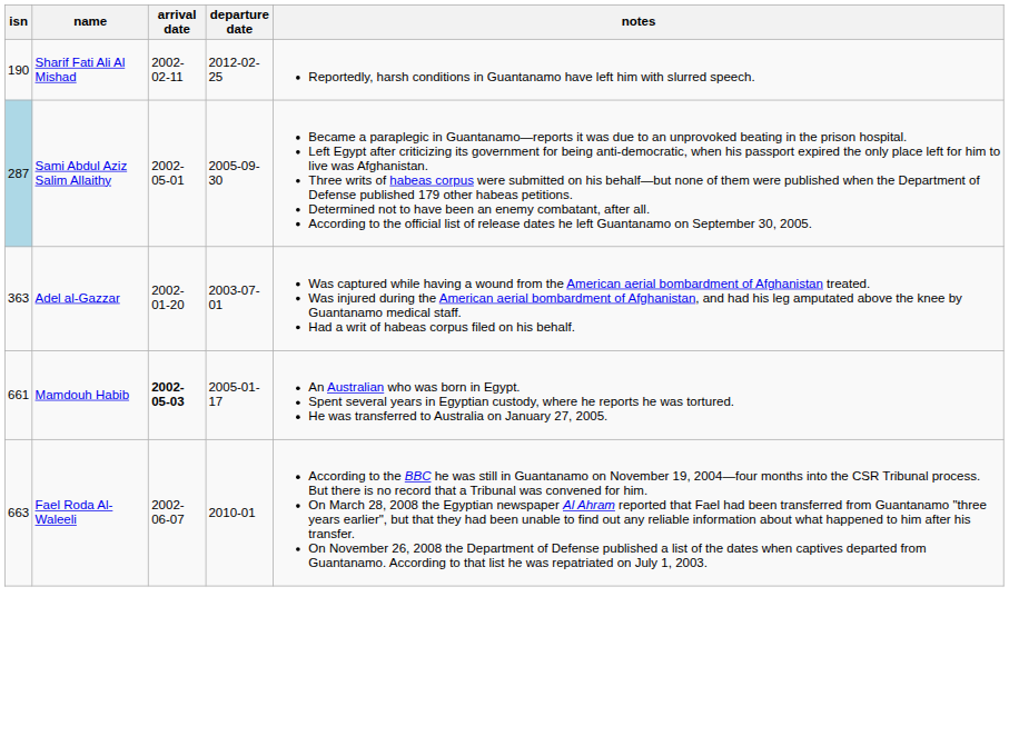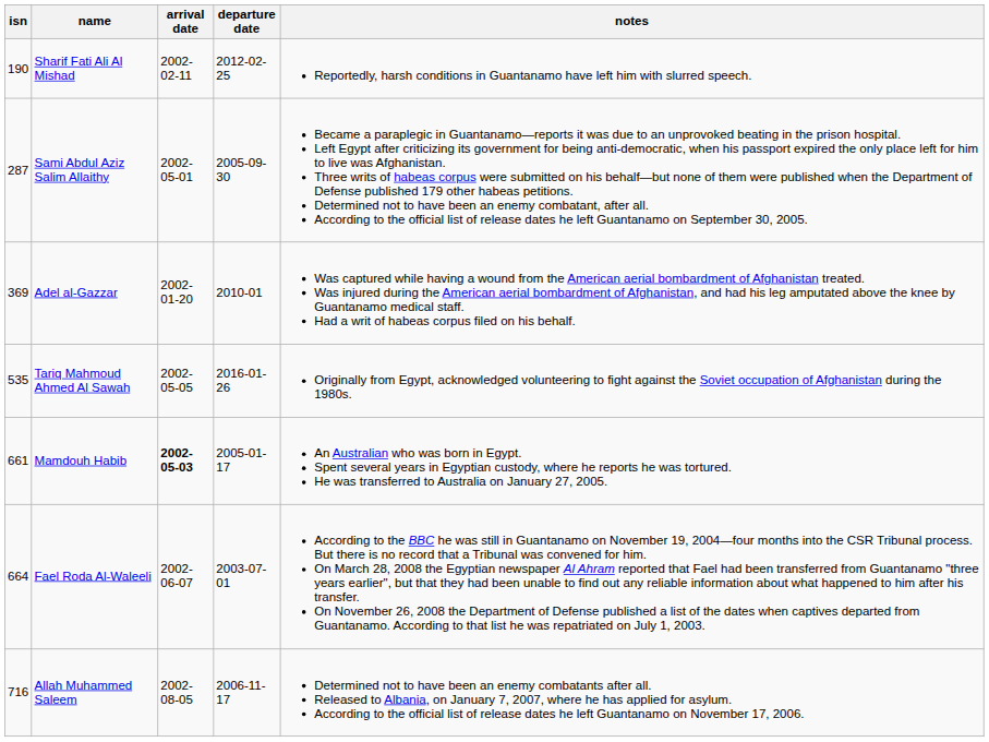Sami Abdul Aziz Salim Allaithy | isn: lightblue background -> no background
Adel al-Gazzar | isn: 363 -> 369
Adel al-Gazzar | departure date: 2003-07-01 -> 2010-01
+ row: 535 | Tariq Mahmoud Ahmed Al Sawah | 2002-05-05 | 2016-01-26 | Originally from Egypt, acknowledged volunteering to fight against the Soviet occupation of Afghanistan during the 1980s.
Fael Roda Al-Waleeli | isn: 663 -> 664
Fael Roda Al-Waleeli | departure date: 2010-01 -> 2003-07-01
+ row: 716 | Allah Muhammed Saleem | 2002-08-05 | 2006-11-17 | Determined not to have been an enemy combatants after all. Released to Albania, on January 7, 2007, where he has applied for asylum. According to the official list of release dates he left Guantanamo on November 17, 2006.
